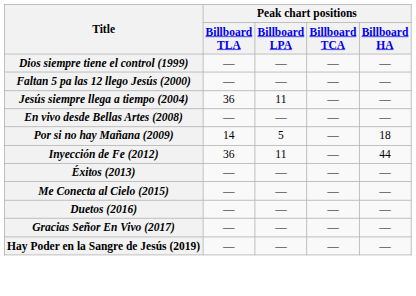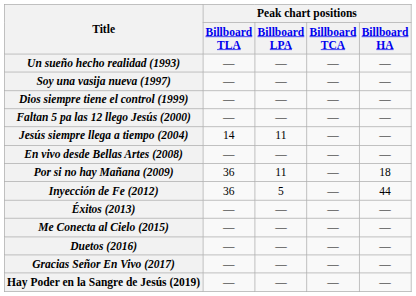+ row: Un sueño hecho realidad (1993) | — | — | — | —
+ row: Soy una vasija nueva (1997) | — | — | — | —
Jesús siempre llega a tiempo (2004) | Peak chart positions / Billboard TLA: 36 -> 14
Por si no hay Mañana (2009) | Peak chart positions / Billboard TLA: 14 -> 36
Por si no hay Mañana (2009) | Peak chart positions / Billboard LPA: 5 -> 11
Inyección de Fe (2012) | Peak chart positions / Billboard LPA: 11 -> 5
